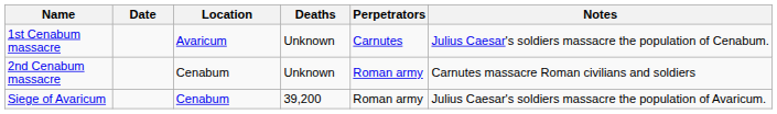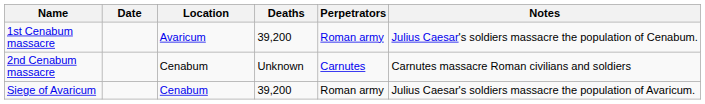1st Cenabum massacre | Deaths: Unknown -> 39,200
1st Cenabum massacre | Perpetrators: Carnutes -> Roman army
2nd Cenabum massacre | Perpetrators: Roman army -> Carnutes
